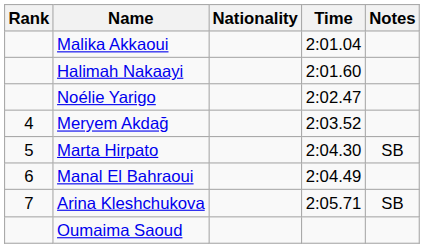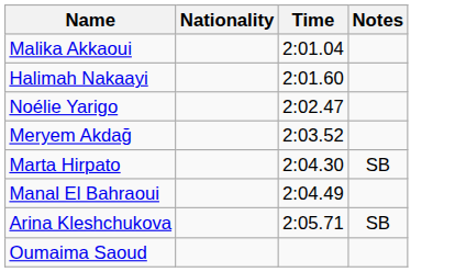- column: Rank | 4 | 5 | 6 | 7
